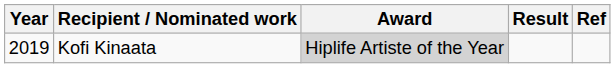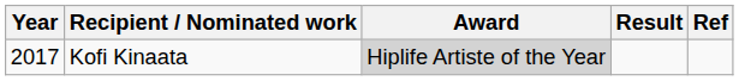Kofi Kinaata | Year: 2019 -> 2017
